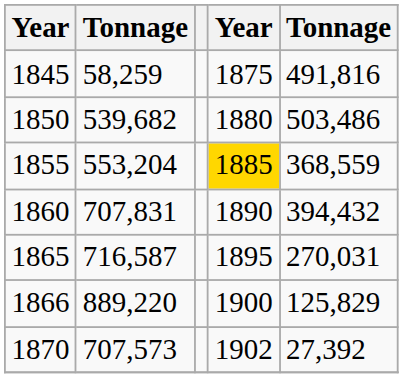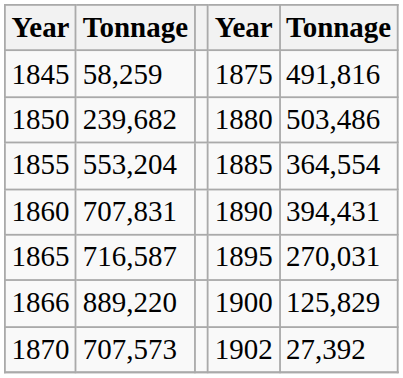1850 | column 2: 539,682 -> 239,682
1855 | column 4: gold background -> no background
1855 | column 5: 368,559 -> 364,554
1860 | column 5: 394,432 -> 394,431
